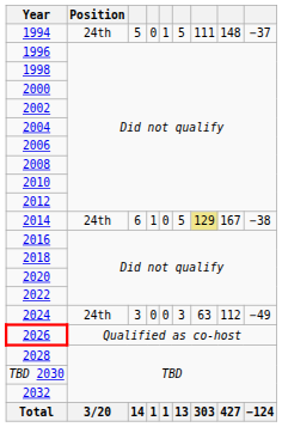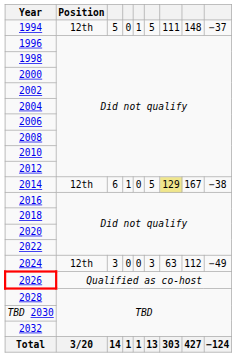1994 | Position: 24th -> 12th
2014 | Position: 24th -> 12th
2024 | Position: 24th -> 12th
